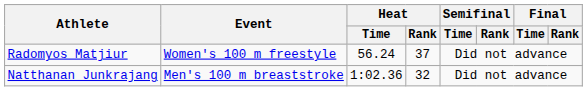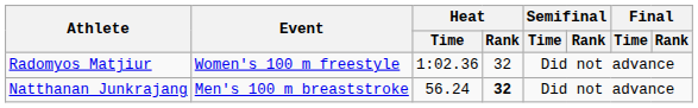Radomyos Matjiur | Heat / Time: 56.24 -> 1:02.36
Radomyos Matjiur | Heat / Rank: 37 -> 32
Natthanan Junkrajang | Heat / Time: 1:02.36 -> 56.24
Natthanan Junkrajang | Heat / Rank: normal -> bold
